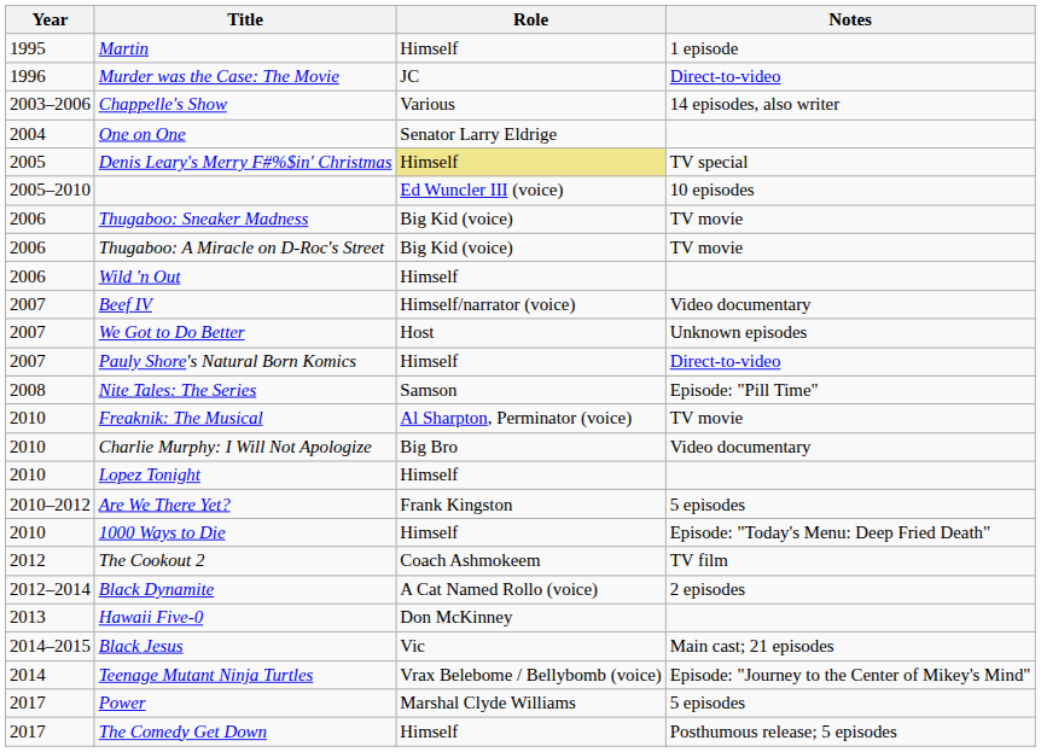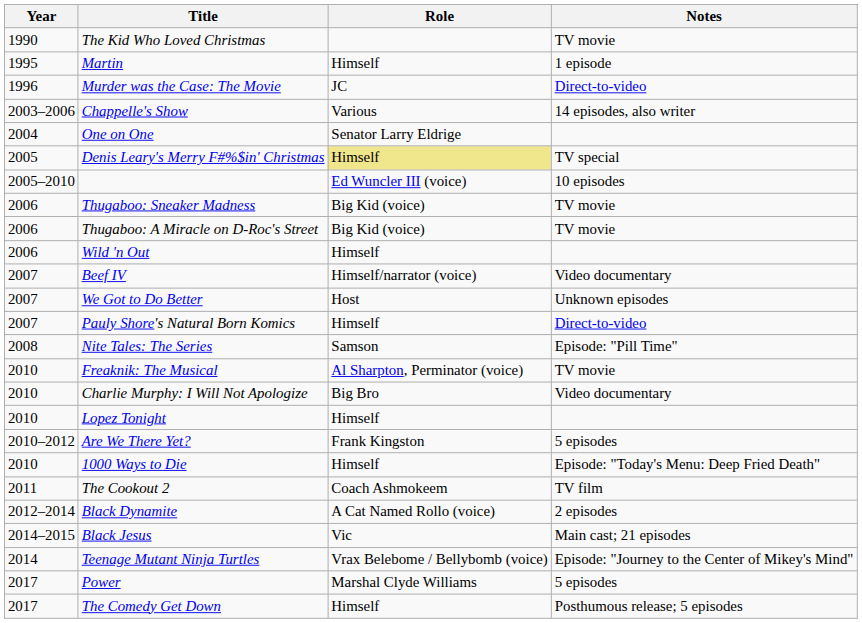+ row: 1990 | The Kid Who Loved Christmas | TV movie
The Cookout 2 | Year: 2012 -> 2011
- row: 2013 | Hawaii Five-0 | Don McKinney
